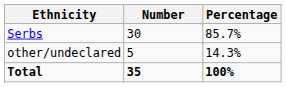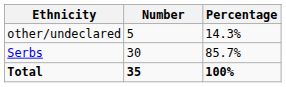rows swapped: Serbs <-> other/undeclared
